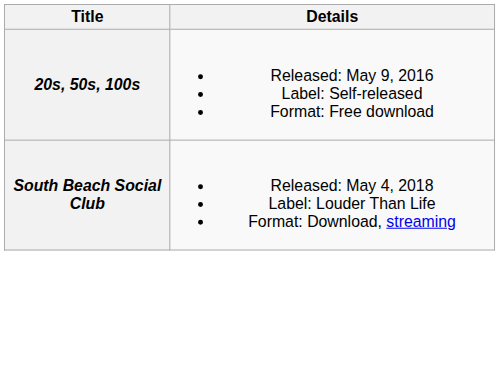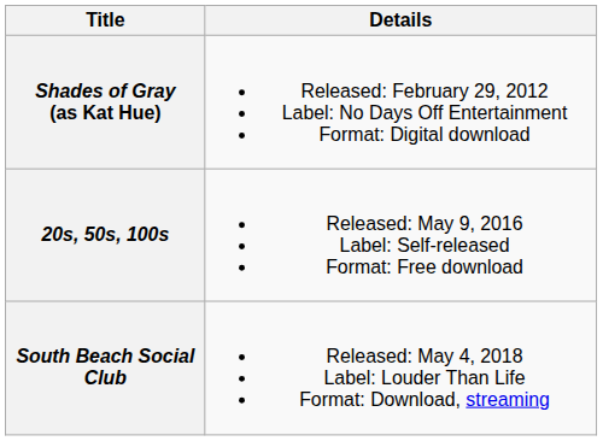+ row: Shades of Gray (as Kat Hue) | Released: February 29, 2012 Label: No Days Off Entertainment Format: Digital download
